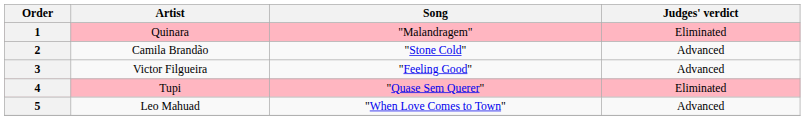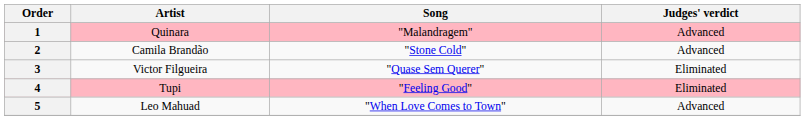1 | Judges' verdict: Eliminated -> Advanced
3 | Song: "Feeling Good" -> "Quase Sem Querer"
3 | Judges' verdict: Advanced -> Eliminated
4 | Song: "Quase Sem Querer" -> "Feeling Good"
